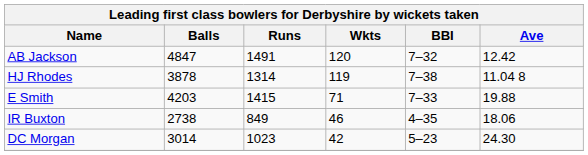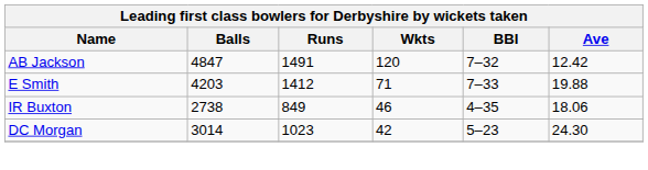- row: HJ Rhodes | 3878 | 1314 | 119 | 7–38 | 11.04 8
E Smith | Runs: 1415 -> 1412
